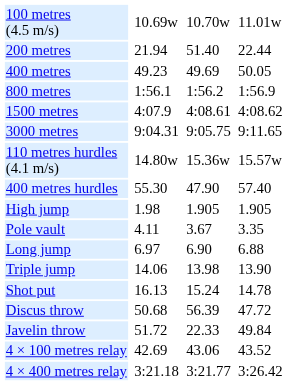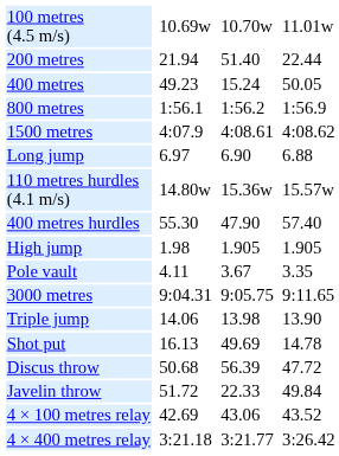400 metres | column 5: 49.69 -> 15.24
rows swapped: 3000 metres <-> Long jump
Shot put | column 5: 15.24 -> 49.69
